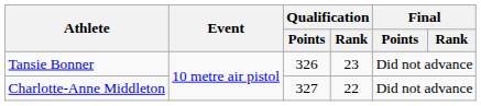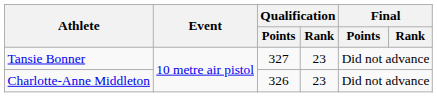Tansie Bonner | Qualification / Points: 326 -> 327
Charlotte-Anne Middleton | Qualification / Points: 327 -> 326
Charlotte-Anne Middleton | Qualification / Rank: 22 -> 23
